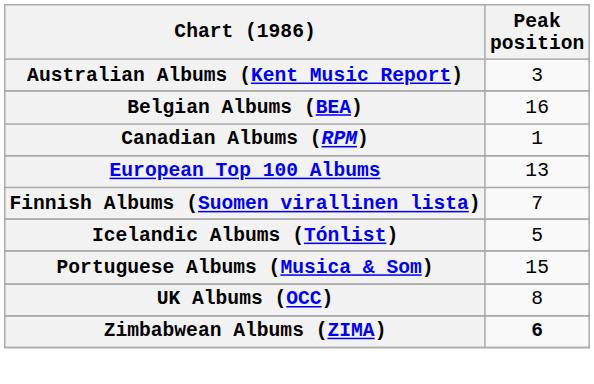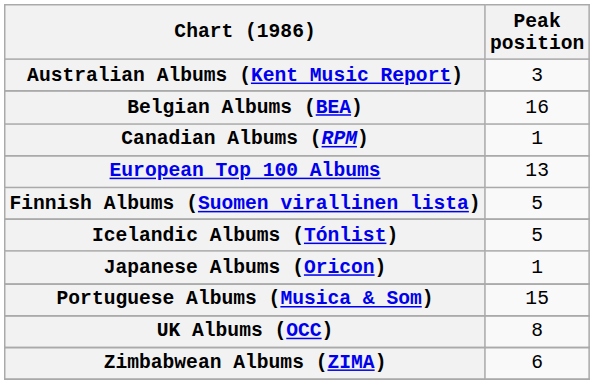Finnish Albums (Suomen virallinen lista) | Peak position: 7 -> 5
+ row: Japanese Albums (Oricon) | 1
Zimbabwean Albums (ZIMA) | Peak position: bold -> normal
